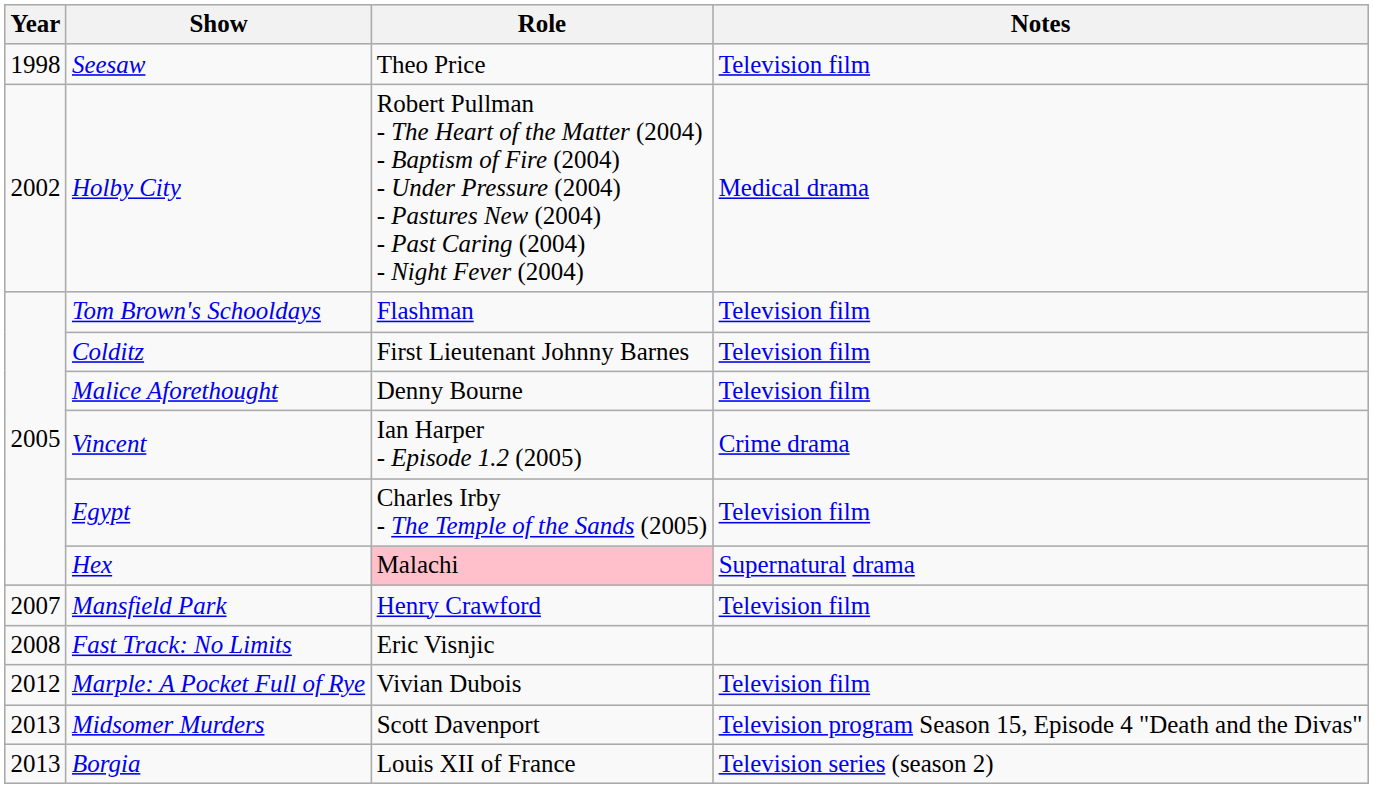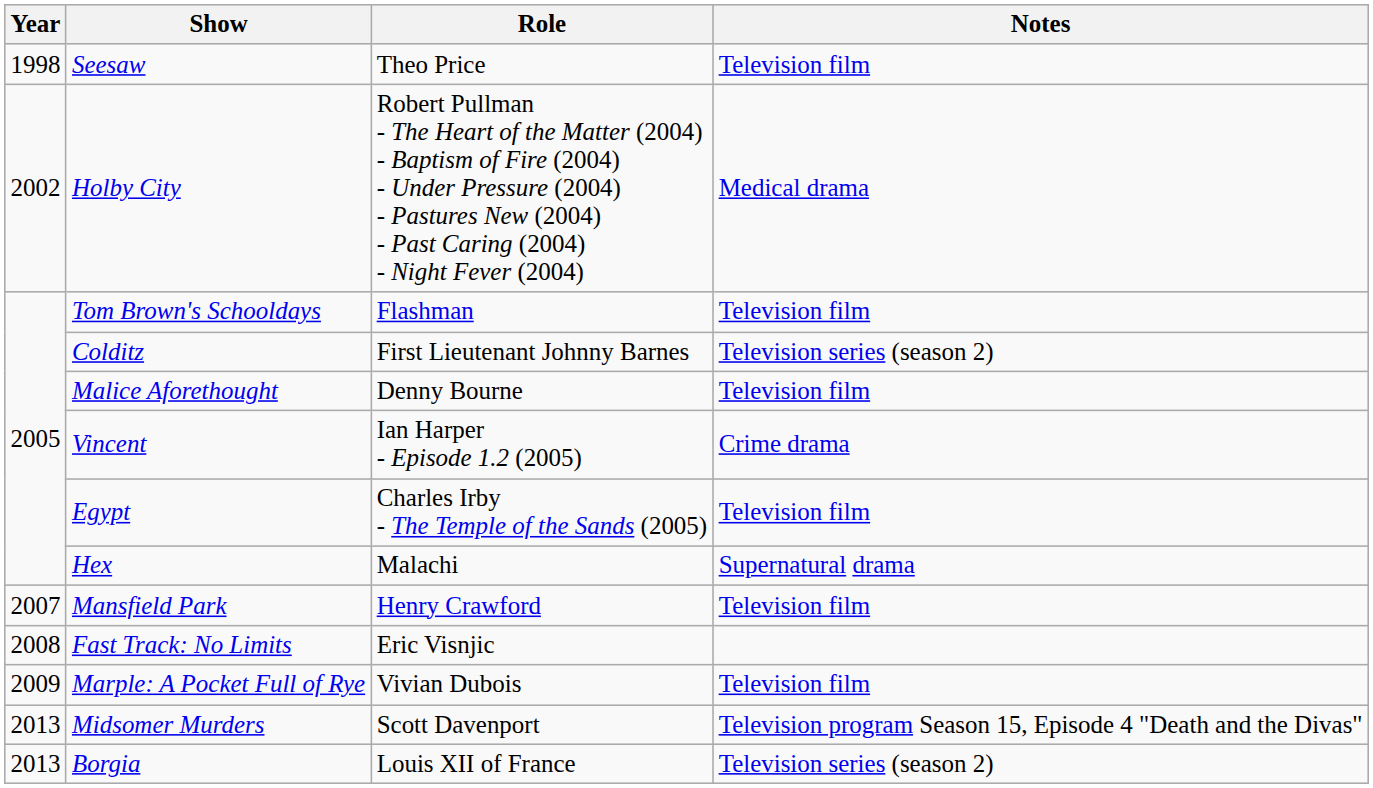Colditz | Notes: Television film -> Television series (season 2)
Hex | Role: pink background -> no background
Marple: A Pocket Full of Rye | Year: 2012 -> 2009
